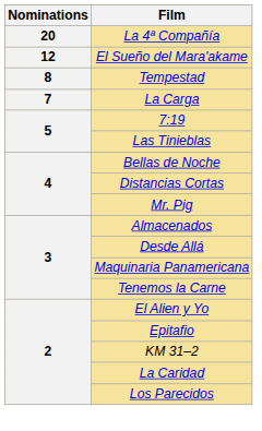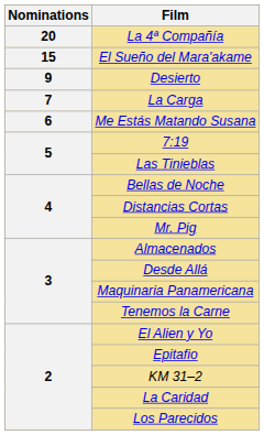El Sueño del Mara'akame | Nominations: 12 -> 15
+ row: 9 | Desierto
- row: 8 | Tempestad
+ row: 6 | Me Estás Matando Susana
